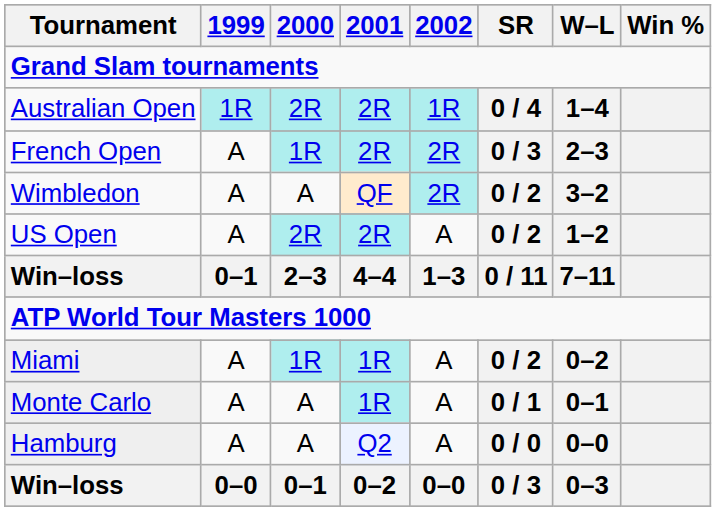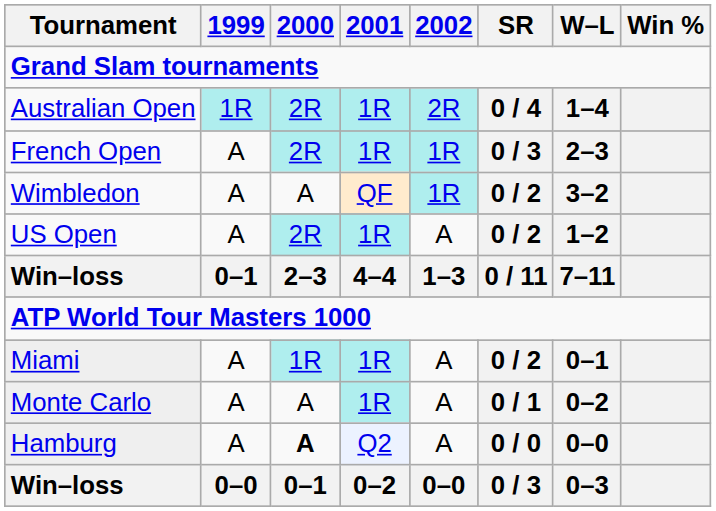Australian Open | 2001: 2R -> 1R
Australian Open | 2002: 1R -> 2R
French Open | 2000: 1R -> 2R
French Open | 2001: 2R -> 1R
French Open | 2002: 2R -> 1R
Wimbledon | 2002: 2R -> 1R
US Open | 2001: 2R -> 1R
Miami | W–L: 0–2 -> 0–1
Monte Carlo | W–L: 0–1 -> 0–2
Hamburg | 2000: normal -> bold
